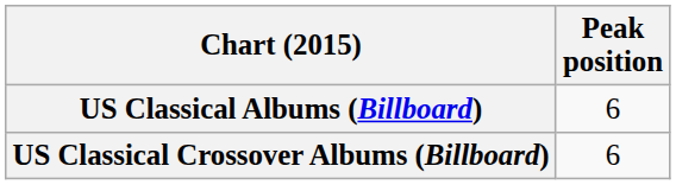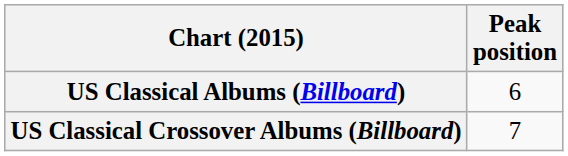US Classical Crossover Albums (Billboard) | Peak position: 6 -> 7
